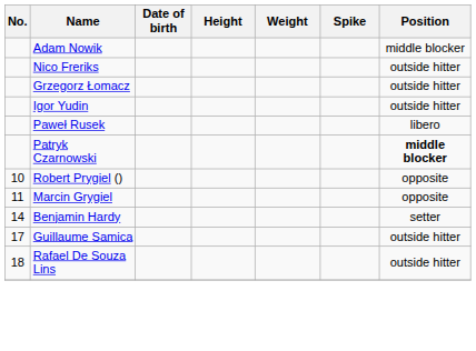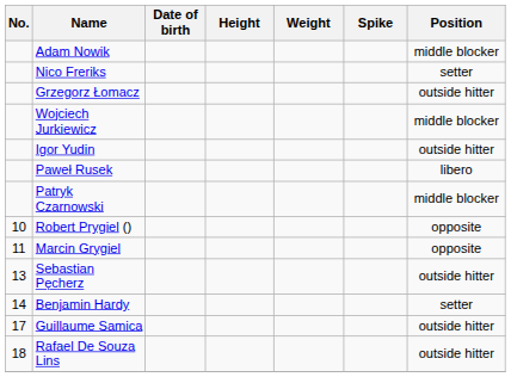Nico Freriks | Position: outside hitter -> setter
+ row: Wojciech Jurkiewicz | middle blocker
Patryk Czarnowski | Position: bold -> normal
+ row: 13 | Sebastian Pęcherz | outside hitter
